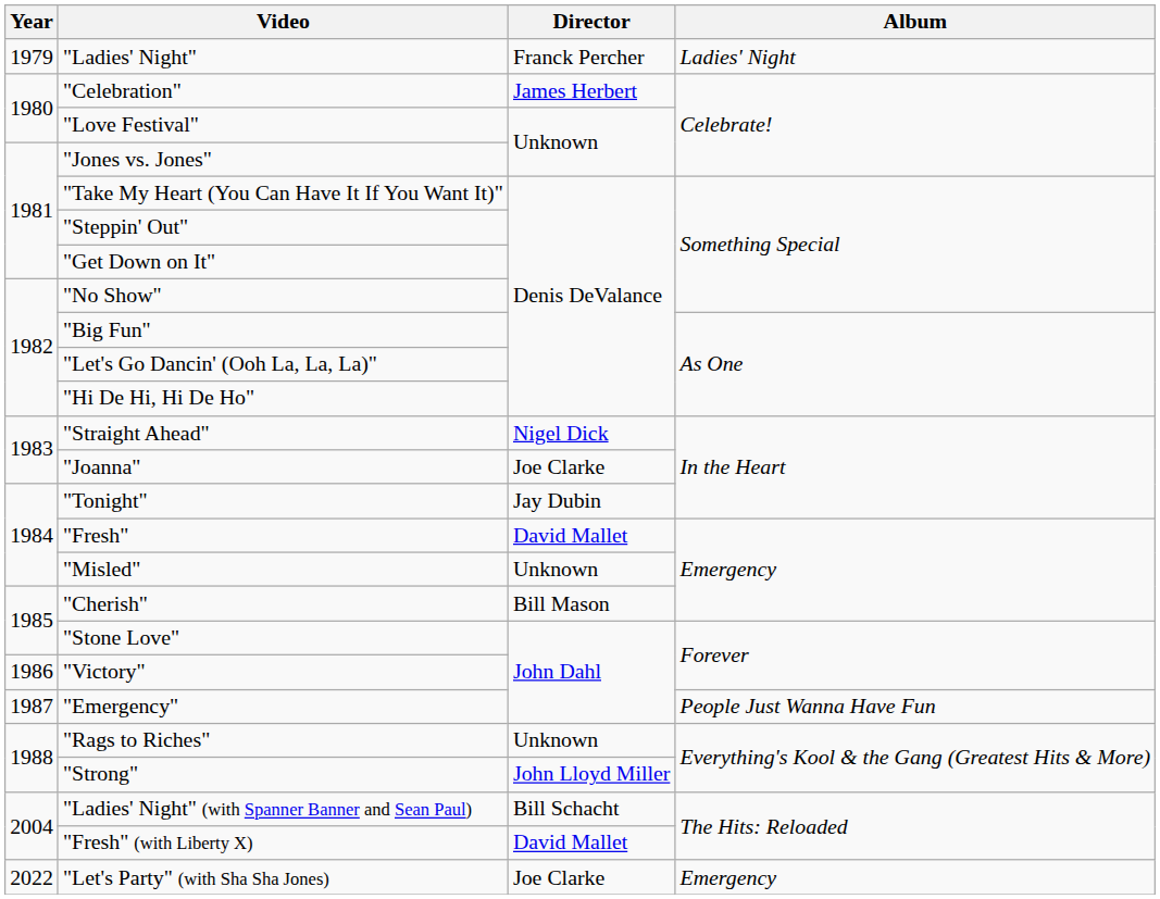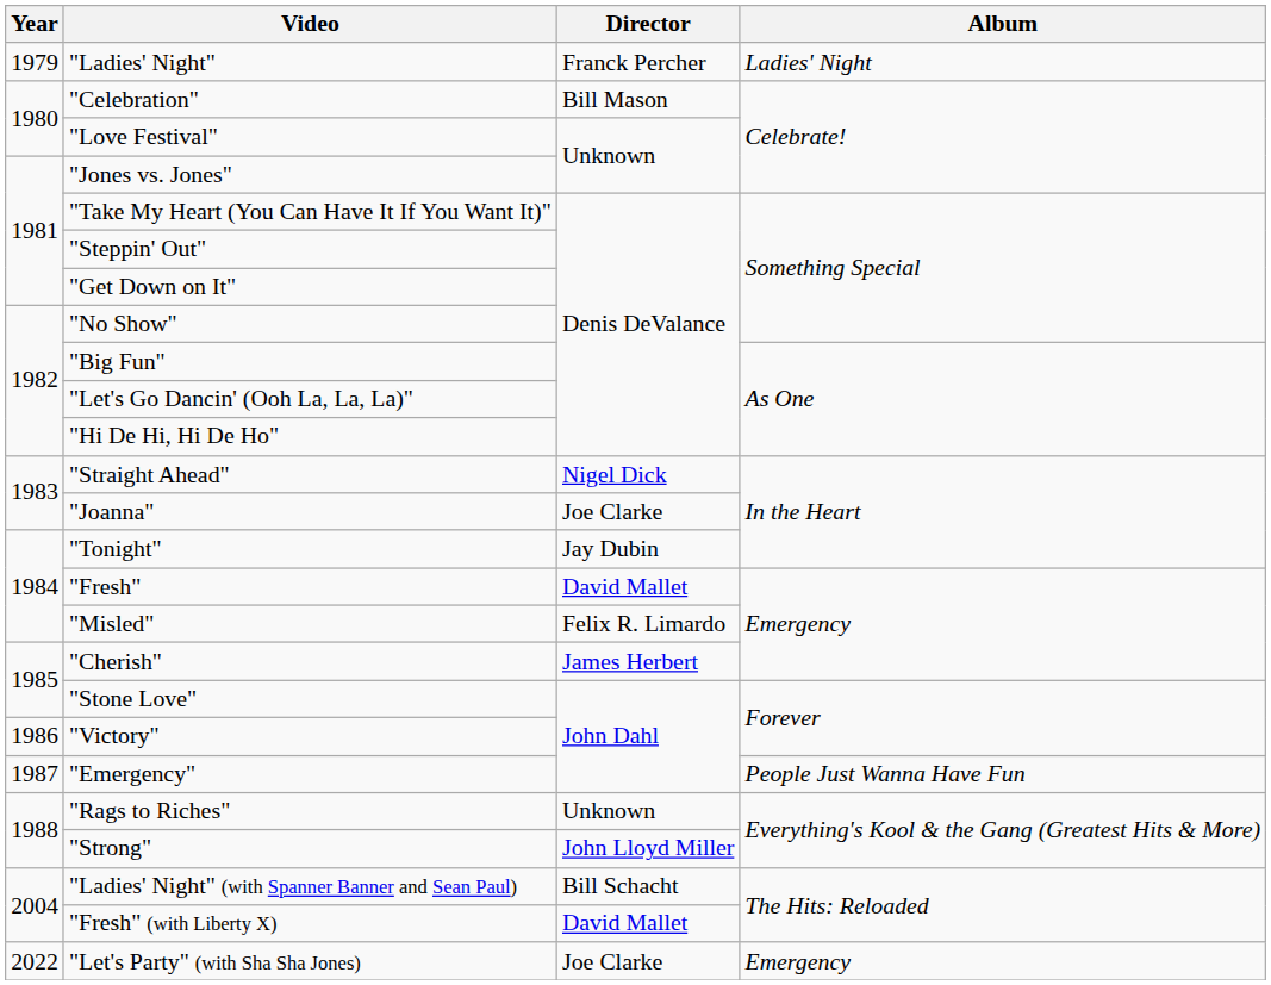"Celebration" | Director: James Herbert -> Bill Mason
"Misled" | Director: Unknown -> Felix R. Limardo
"Cherish" | Director: Bill Mason -> James Herbert
